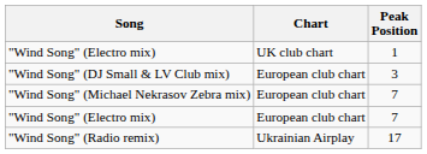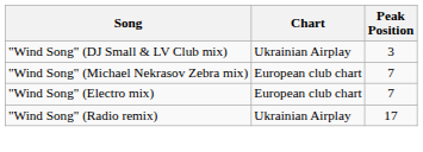- row: "Wind Song" (Electro mix) | UK club chart | 1
"Wind Song" (DJ Small & LV Club mix) | Chart: European club chart -> Ukrainian Airplay
